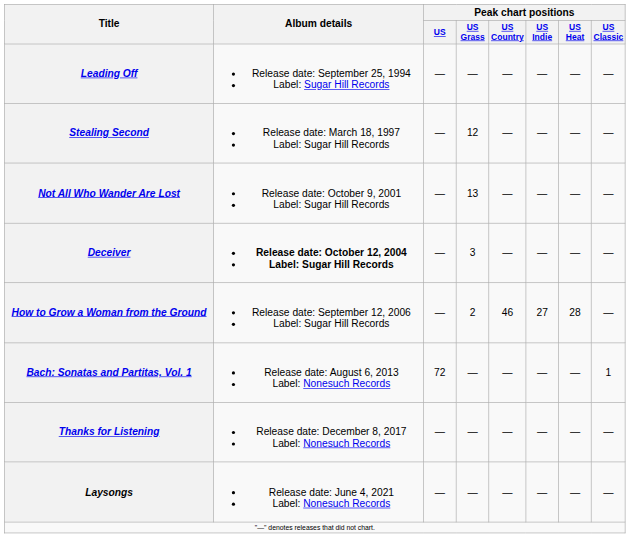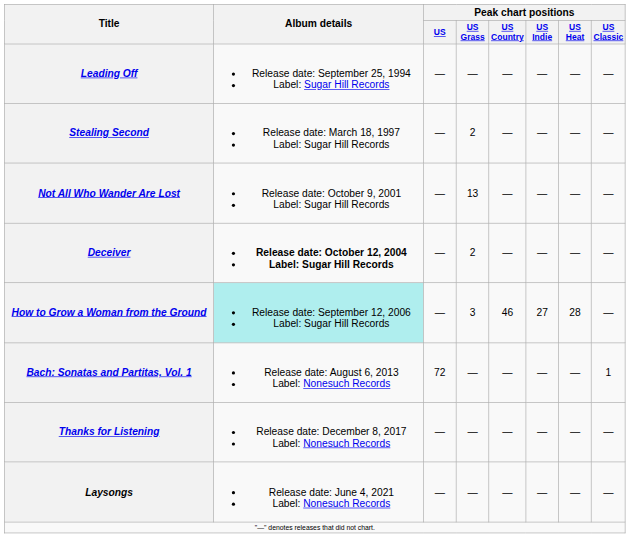Stealing Second | Peak chart positions / US Grass: 12 -> 2
Deceiver | Peak chart positions / US Grass: 3 -> 2
How to Grow a Woman from the Ground | Album details: no background -> paleturquoise background
How to Grow a Woman from the Ground | Peak chart positions / US Grass: 2 -> 3
